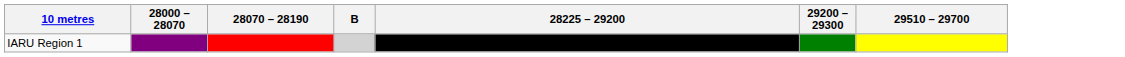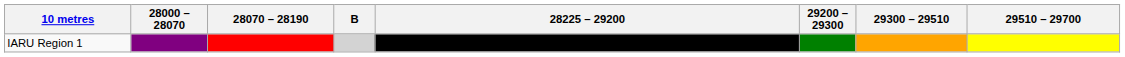+ column: 29300 – 29510
